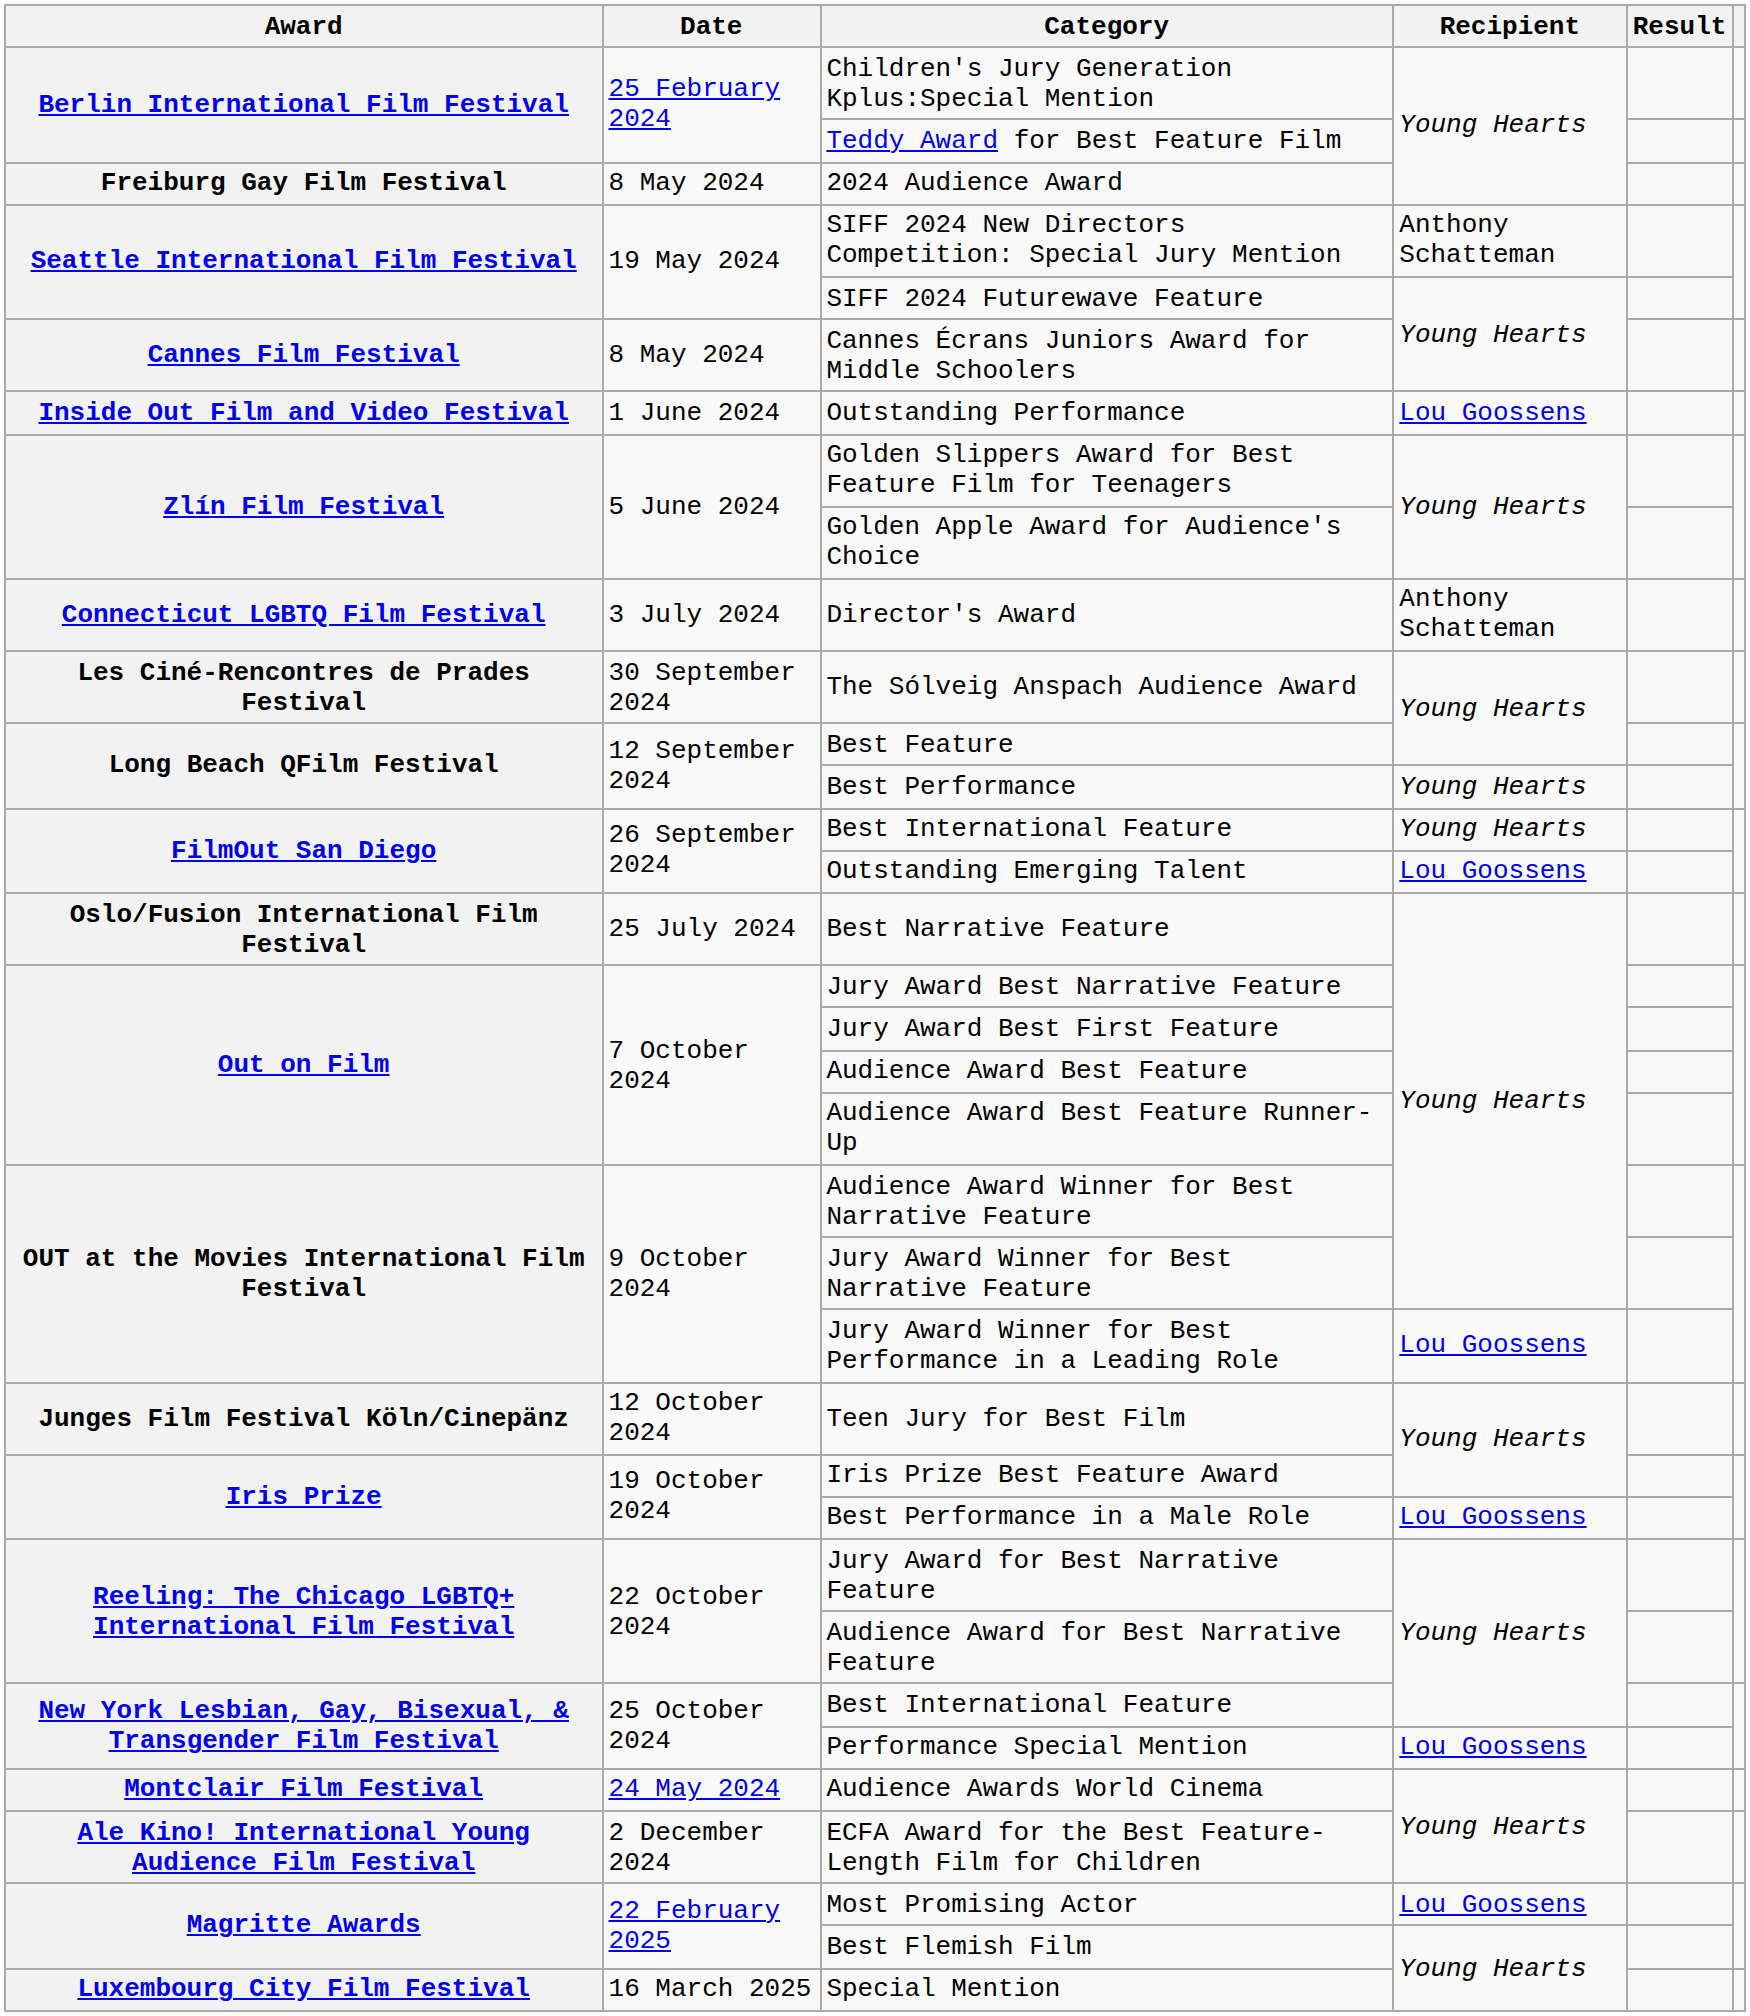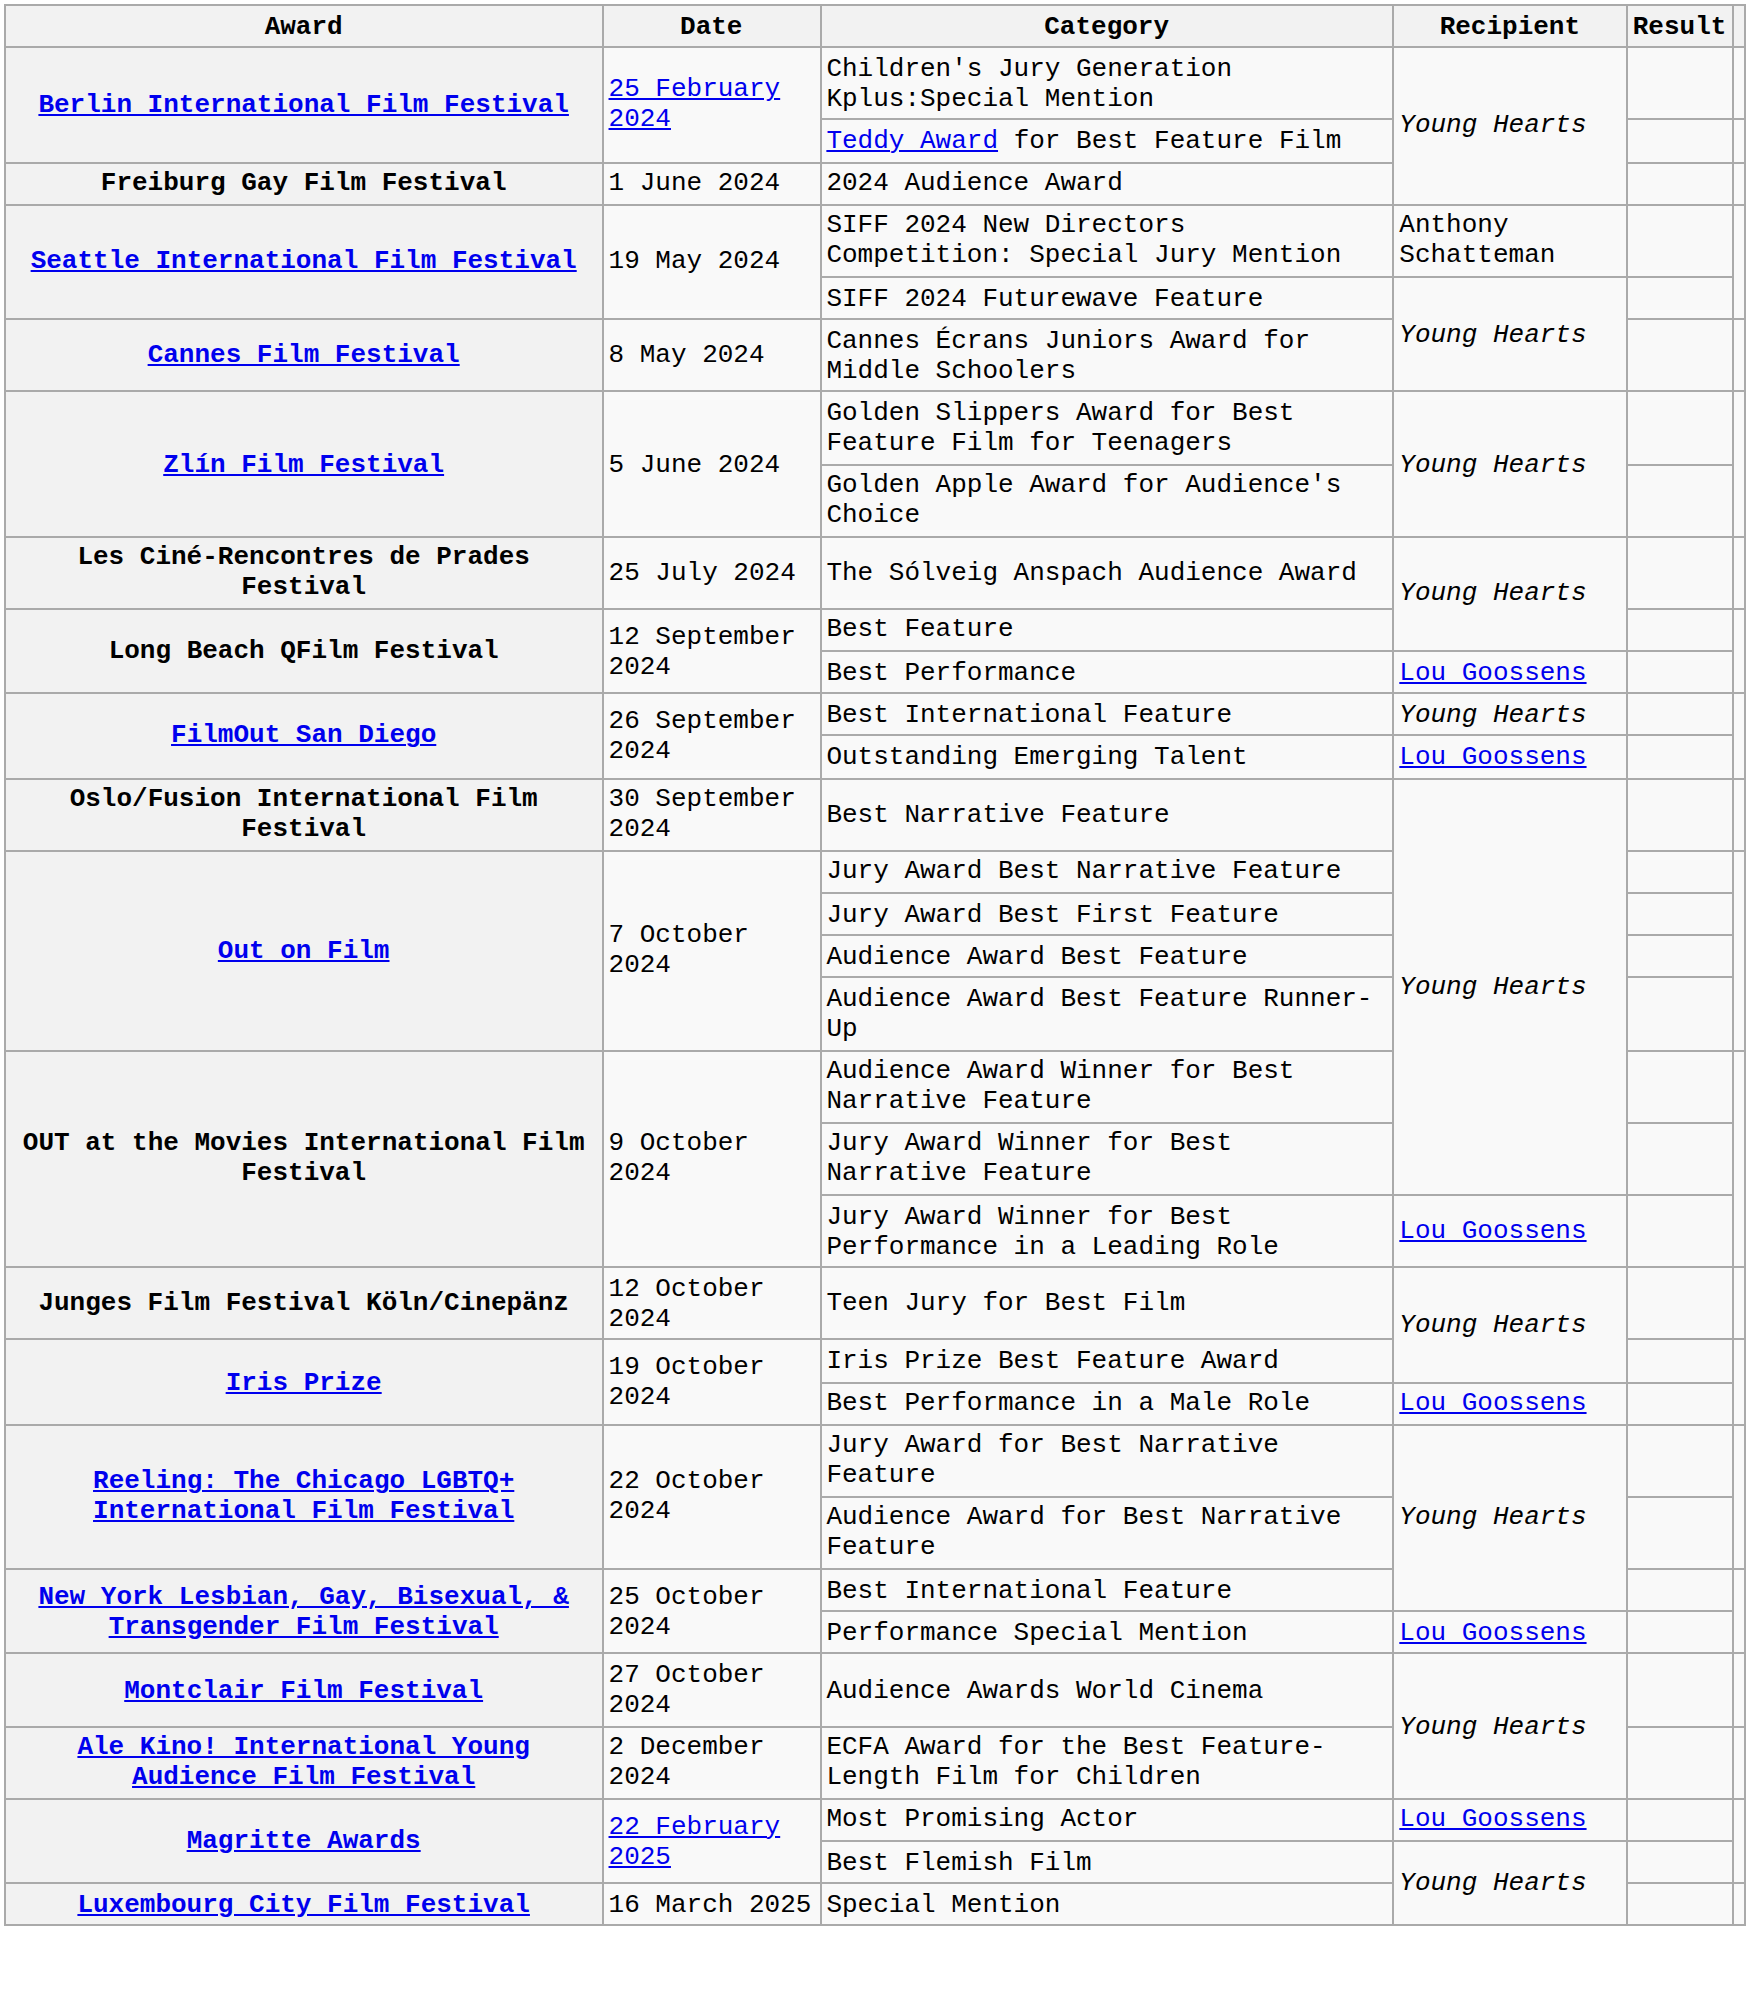2024 Audience Award | Date: 8 May 2024 -> 1 June 2024
- row: Inside Out Film and Video Festival | 1 June 2024 | Outstanding Performance | Lou Goossens
- row: Connecticut LGBTQ Film Festival | 3 July 2024 | Director's Award | Anthony Schatteman
The Sólveig Anspach Audience Award | Date: 30 September 2024 -> 25 July 2024
Best Performance | Recipient: Young Hearts -> Lou Goossens
Best Narrative Feature | Date: 25 July 2024 -> 30 September 2024
Audience Awards World Cinema | Date: 24 May 2024 -> 27 October 2024
